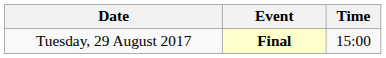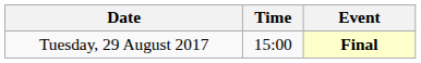columns swapped: Time <-> Event
